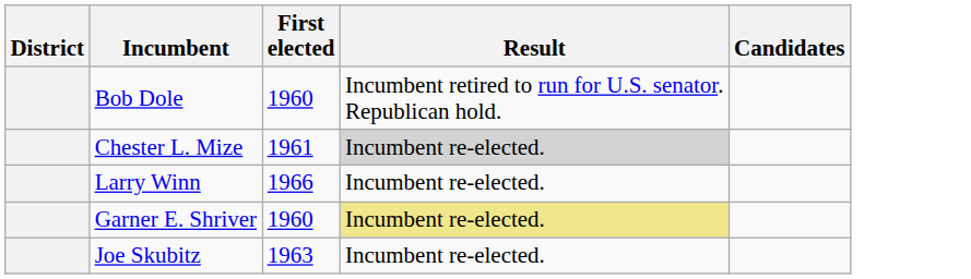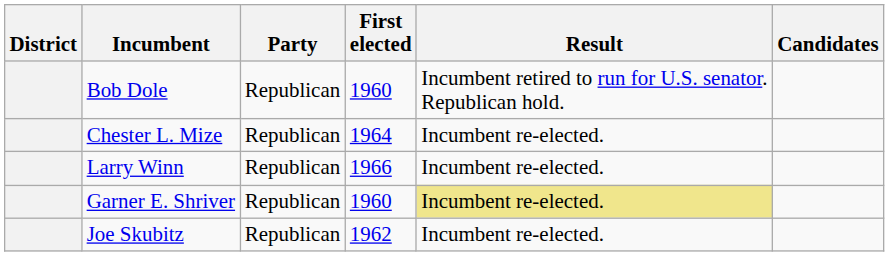+ column: Party | Republican | Republican | Republican | Republican | Republican
Chester L. Mize | First elected: 1961 -> 1964
Chester L. Mize | Result: lightgrey background -> no background
Joe Skubitz | First elected: 1963 -> 1962
